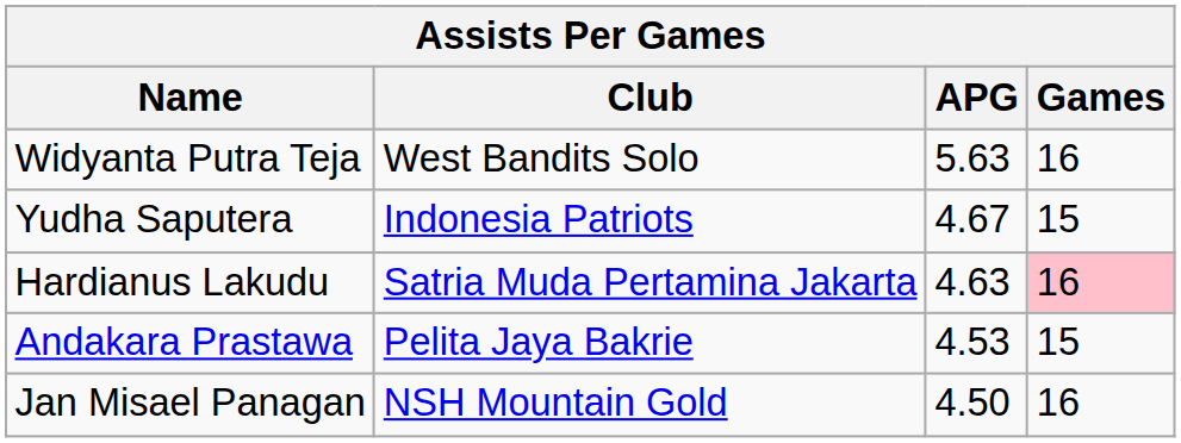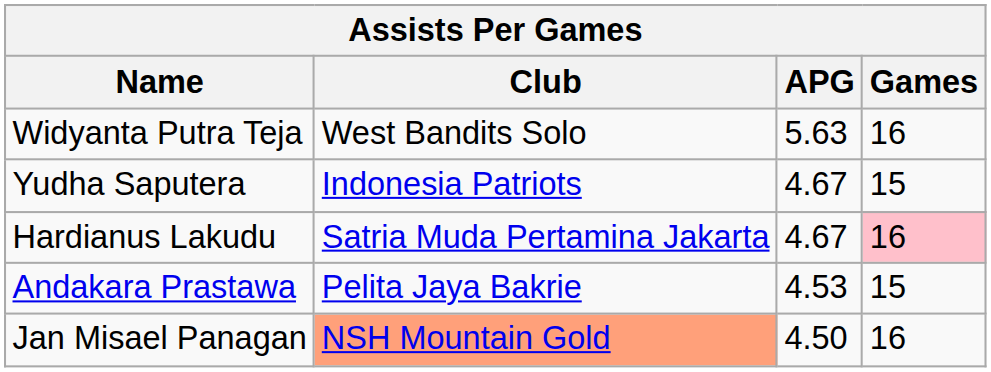Hardianus Lakudu | APG: 4.63 -> 4.67
Jan Misael Panagan | Club: no background -> lightsalmon background
